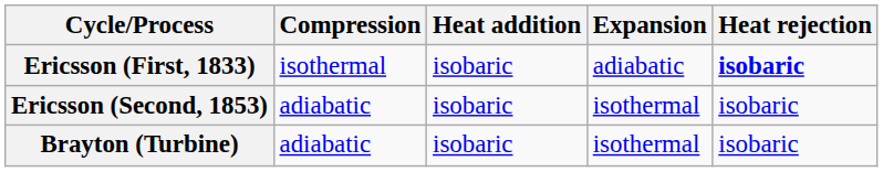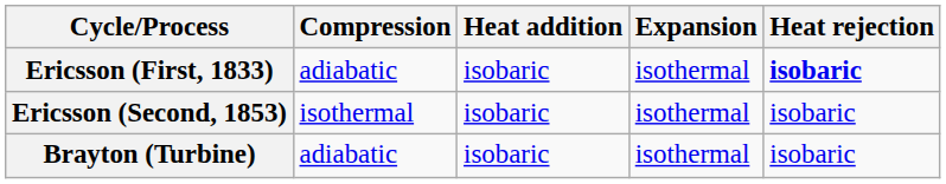Ericsson (First, 1833) | Compression: isothermal -> adiabatic
Ericsson (First, 1833) | Expansion: adiabatic -> isothermal
Ericsson (Second, 1853) | Compression: adiabatic -> isothermal
